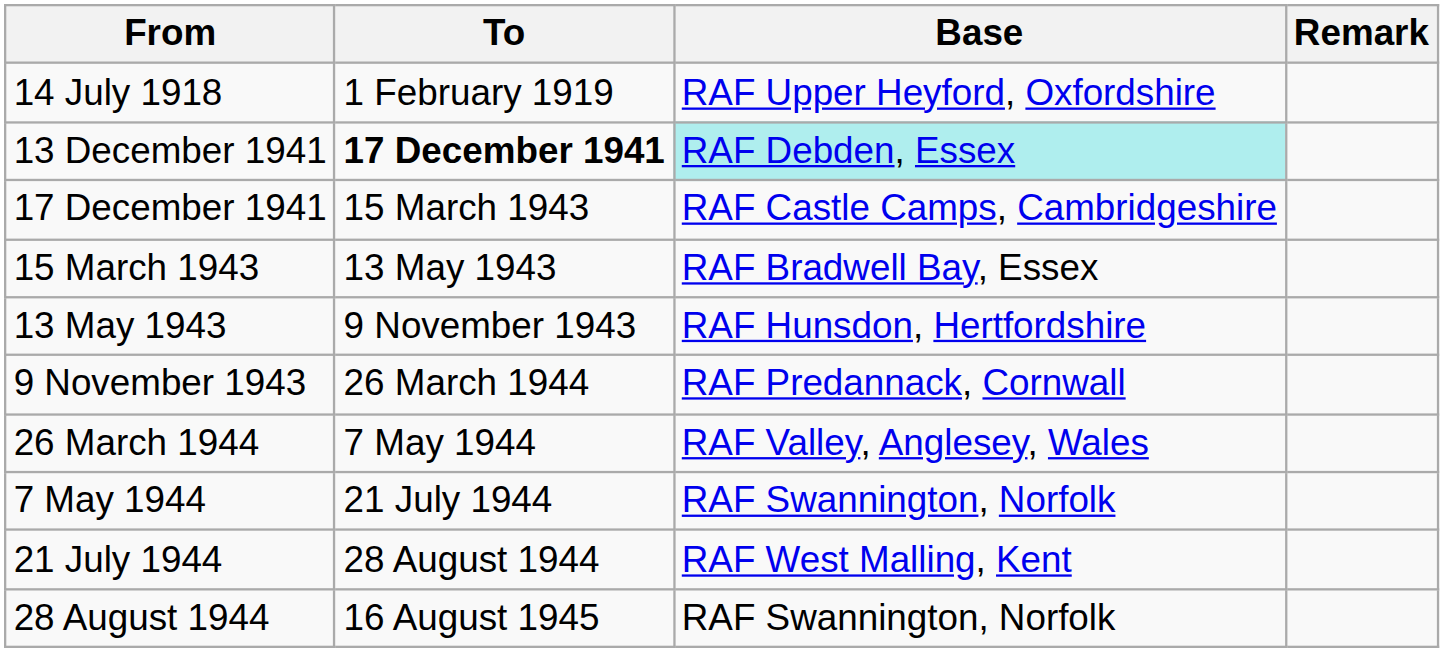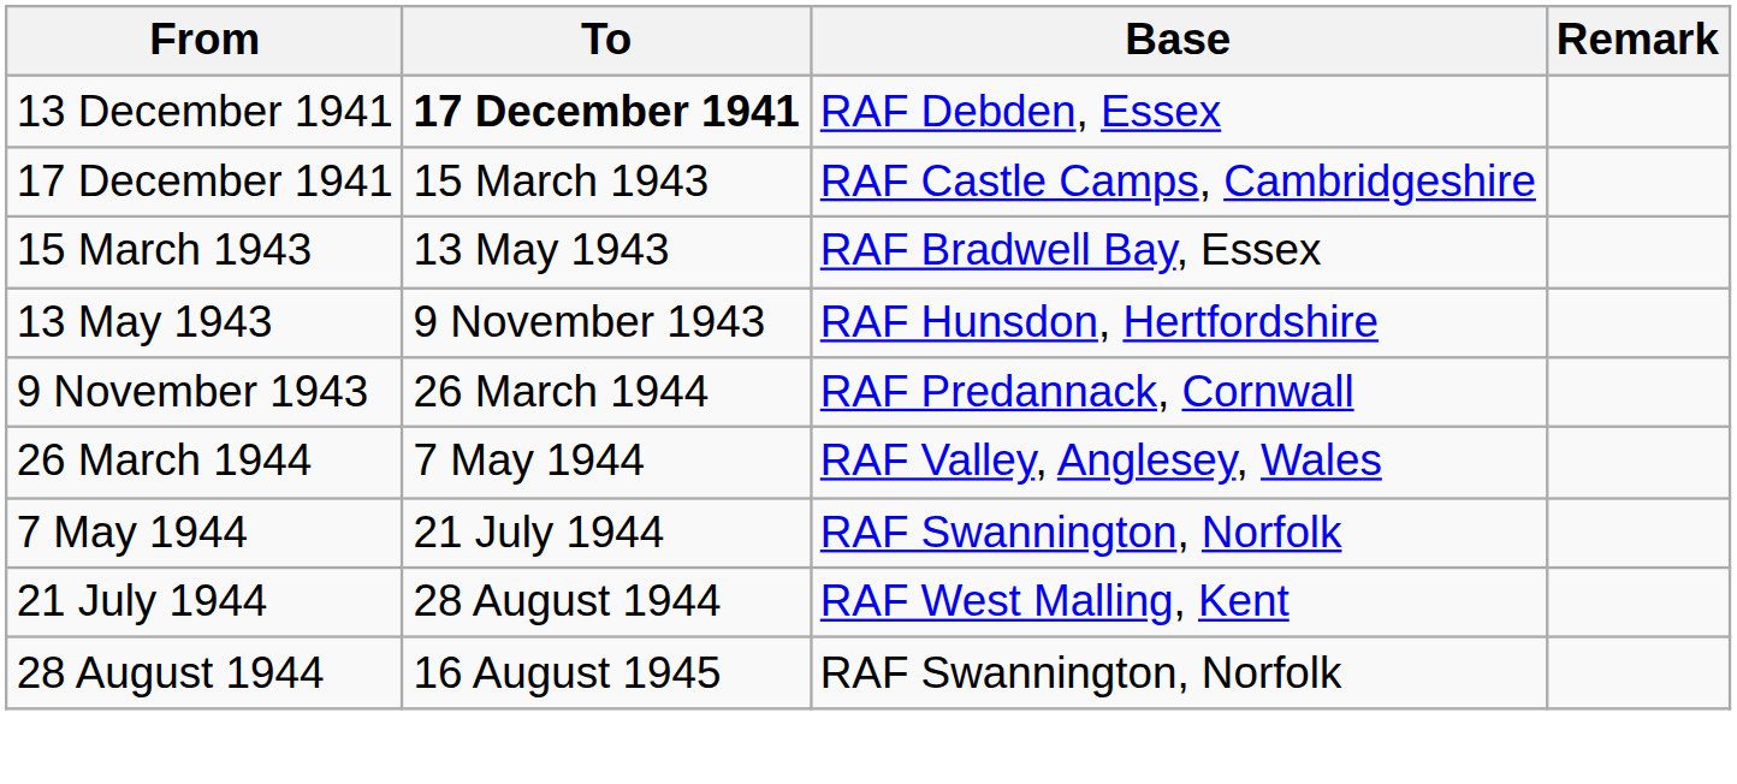- row: 14 July 1918 | 1 February 1919 | RAF Upper Heyford, Oxfordshire
13 December 1941 | Base: paleturquoise background -> no background
